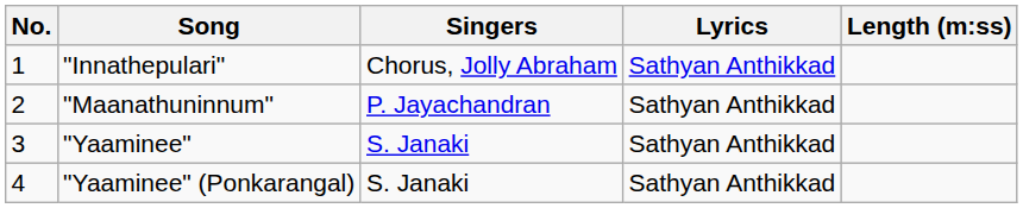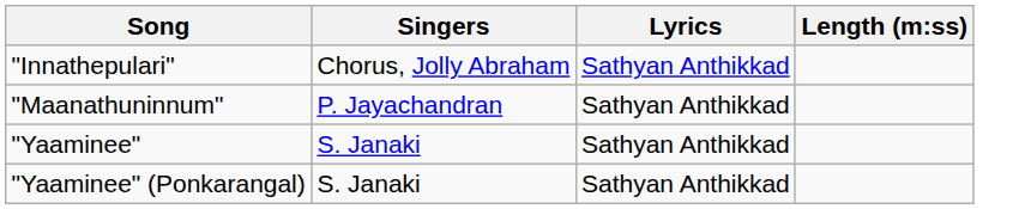- column: No. | 1 | 2 | 3 | 4
